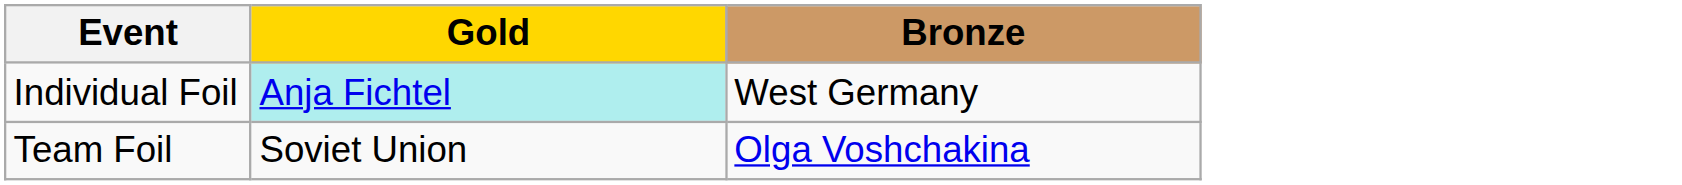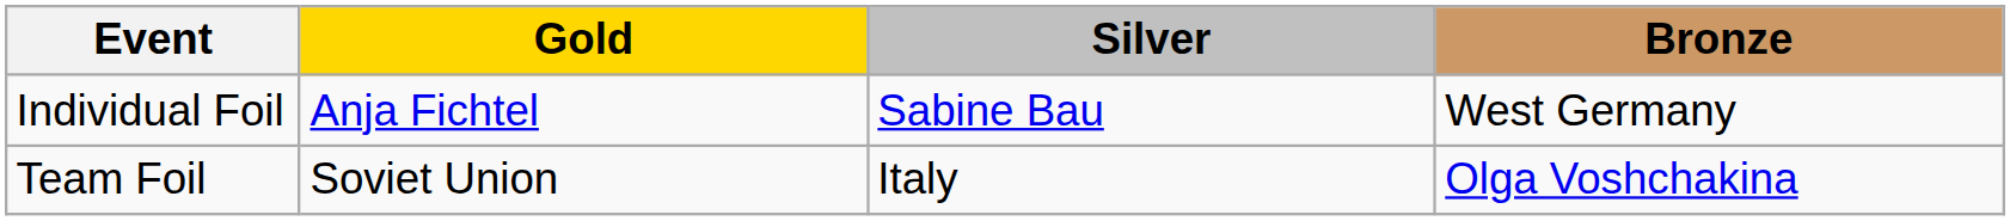+ column: Silver | Sabine Bau | Italy
Individual Foil | Gold: paleturquoise background -> no background
